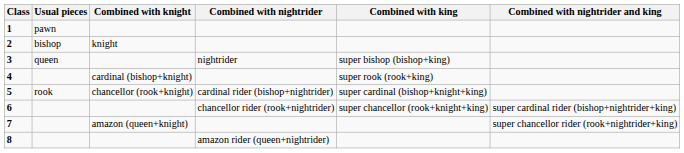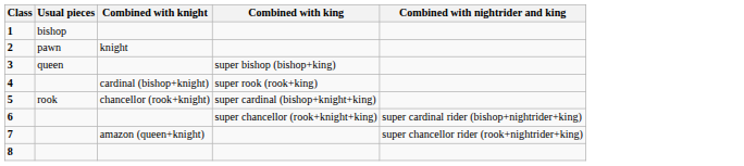- column: Combined with nightrider | nightrider | cardinal rider (bishop+nightrider) | chancellor rider (rook+nightrider) | amazon rider (queen+nightrider)
1 | Usual pieces: pawn -> bishop
2 | Usual pieces: bishop -> pawn
